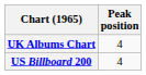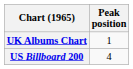UK Albums Chart | Peak position: 4 -> 1
